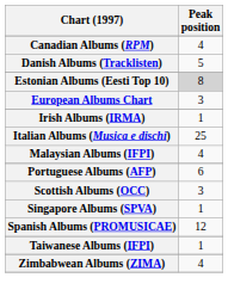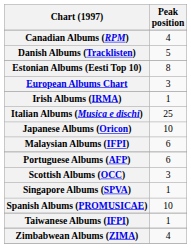Estonian Albums (Eesti Top 10) | Peak position: lightgrey background -> no background
+ row: Japanese Albums (Oricon) | 10
Malaysian Albums (IFPI) | Peak position: 4 -> 6
Spanish Albums (PROMUSICAE) | Peak position: 12 -> 10
